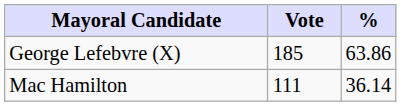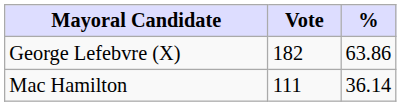George Lefebvre (X) | Vote: 185 -> 182
